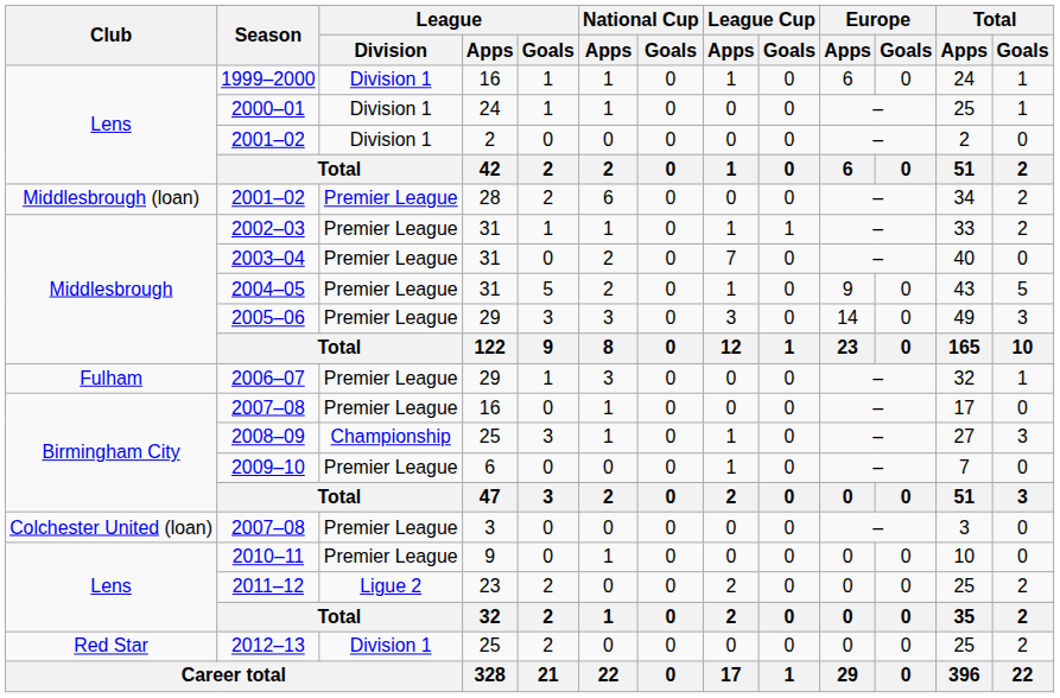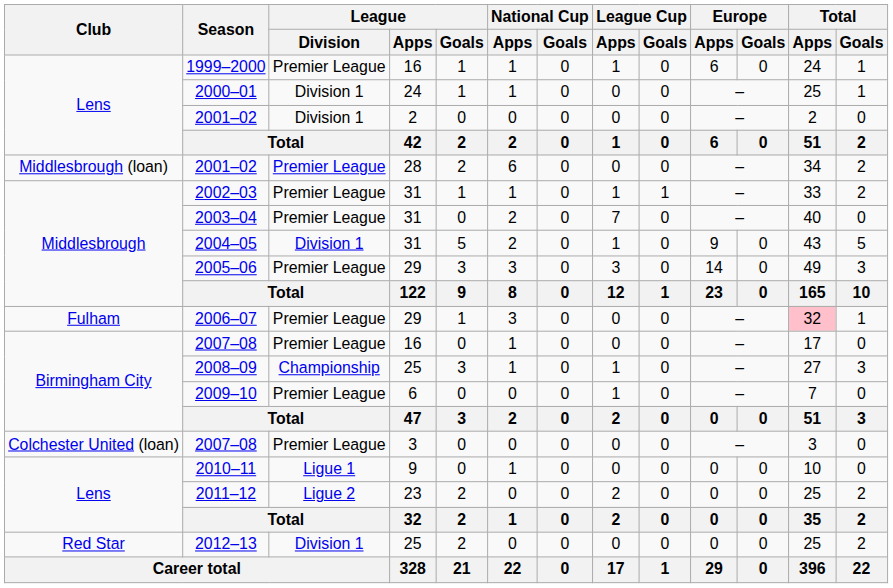1999–2000 | League / Division: Division 1 -> Premier League
2004–05 | League / Division: Premier League -> Division 1
2006–07 | Total / Apps: no background -> pink background
2010–11 | League / Division: Premier League -> Ligue 1
